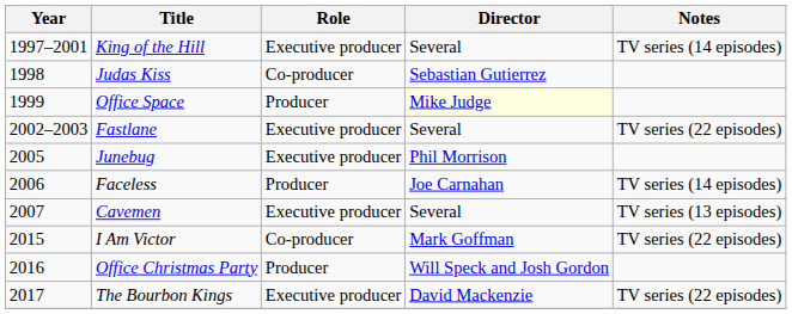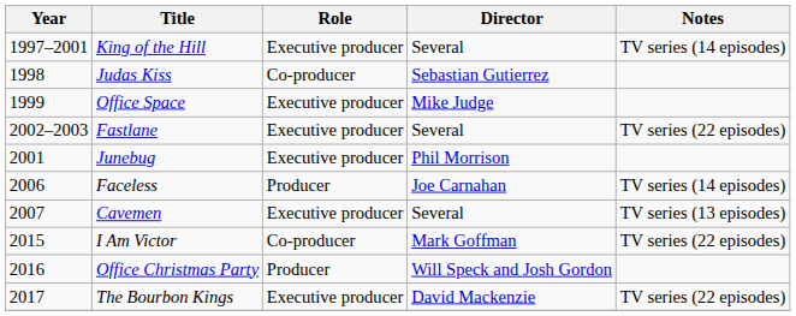Office Space | Role: Producer -> Executive producer
Office Space | Director: lightyellow background -> no background
Junebug | Year: 2005 -> 2001
